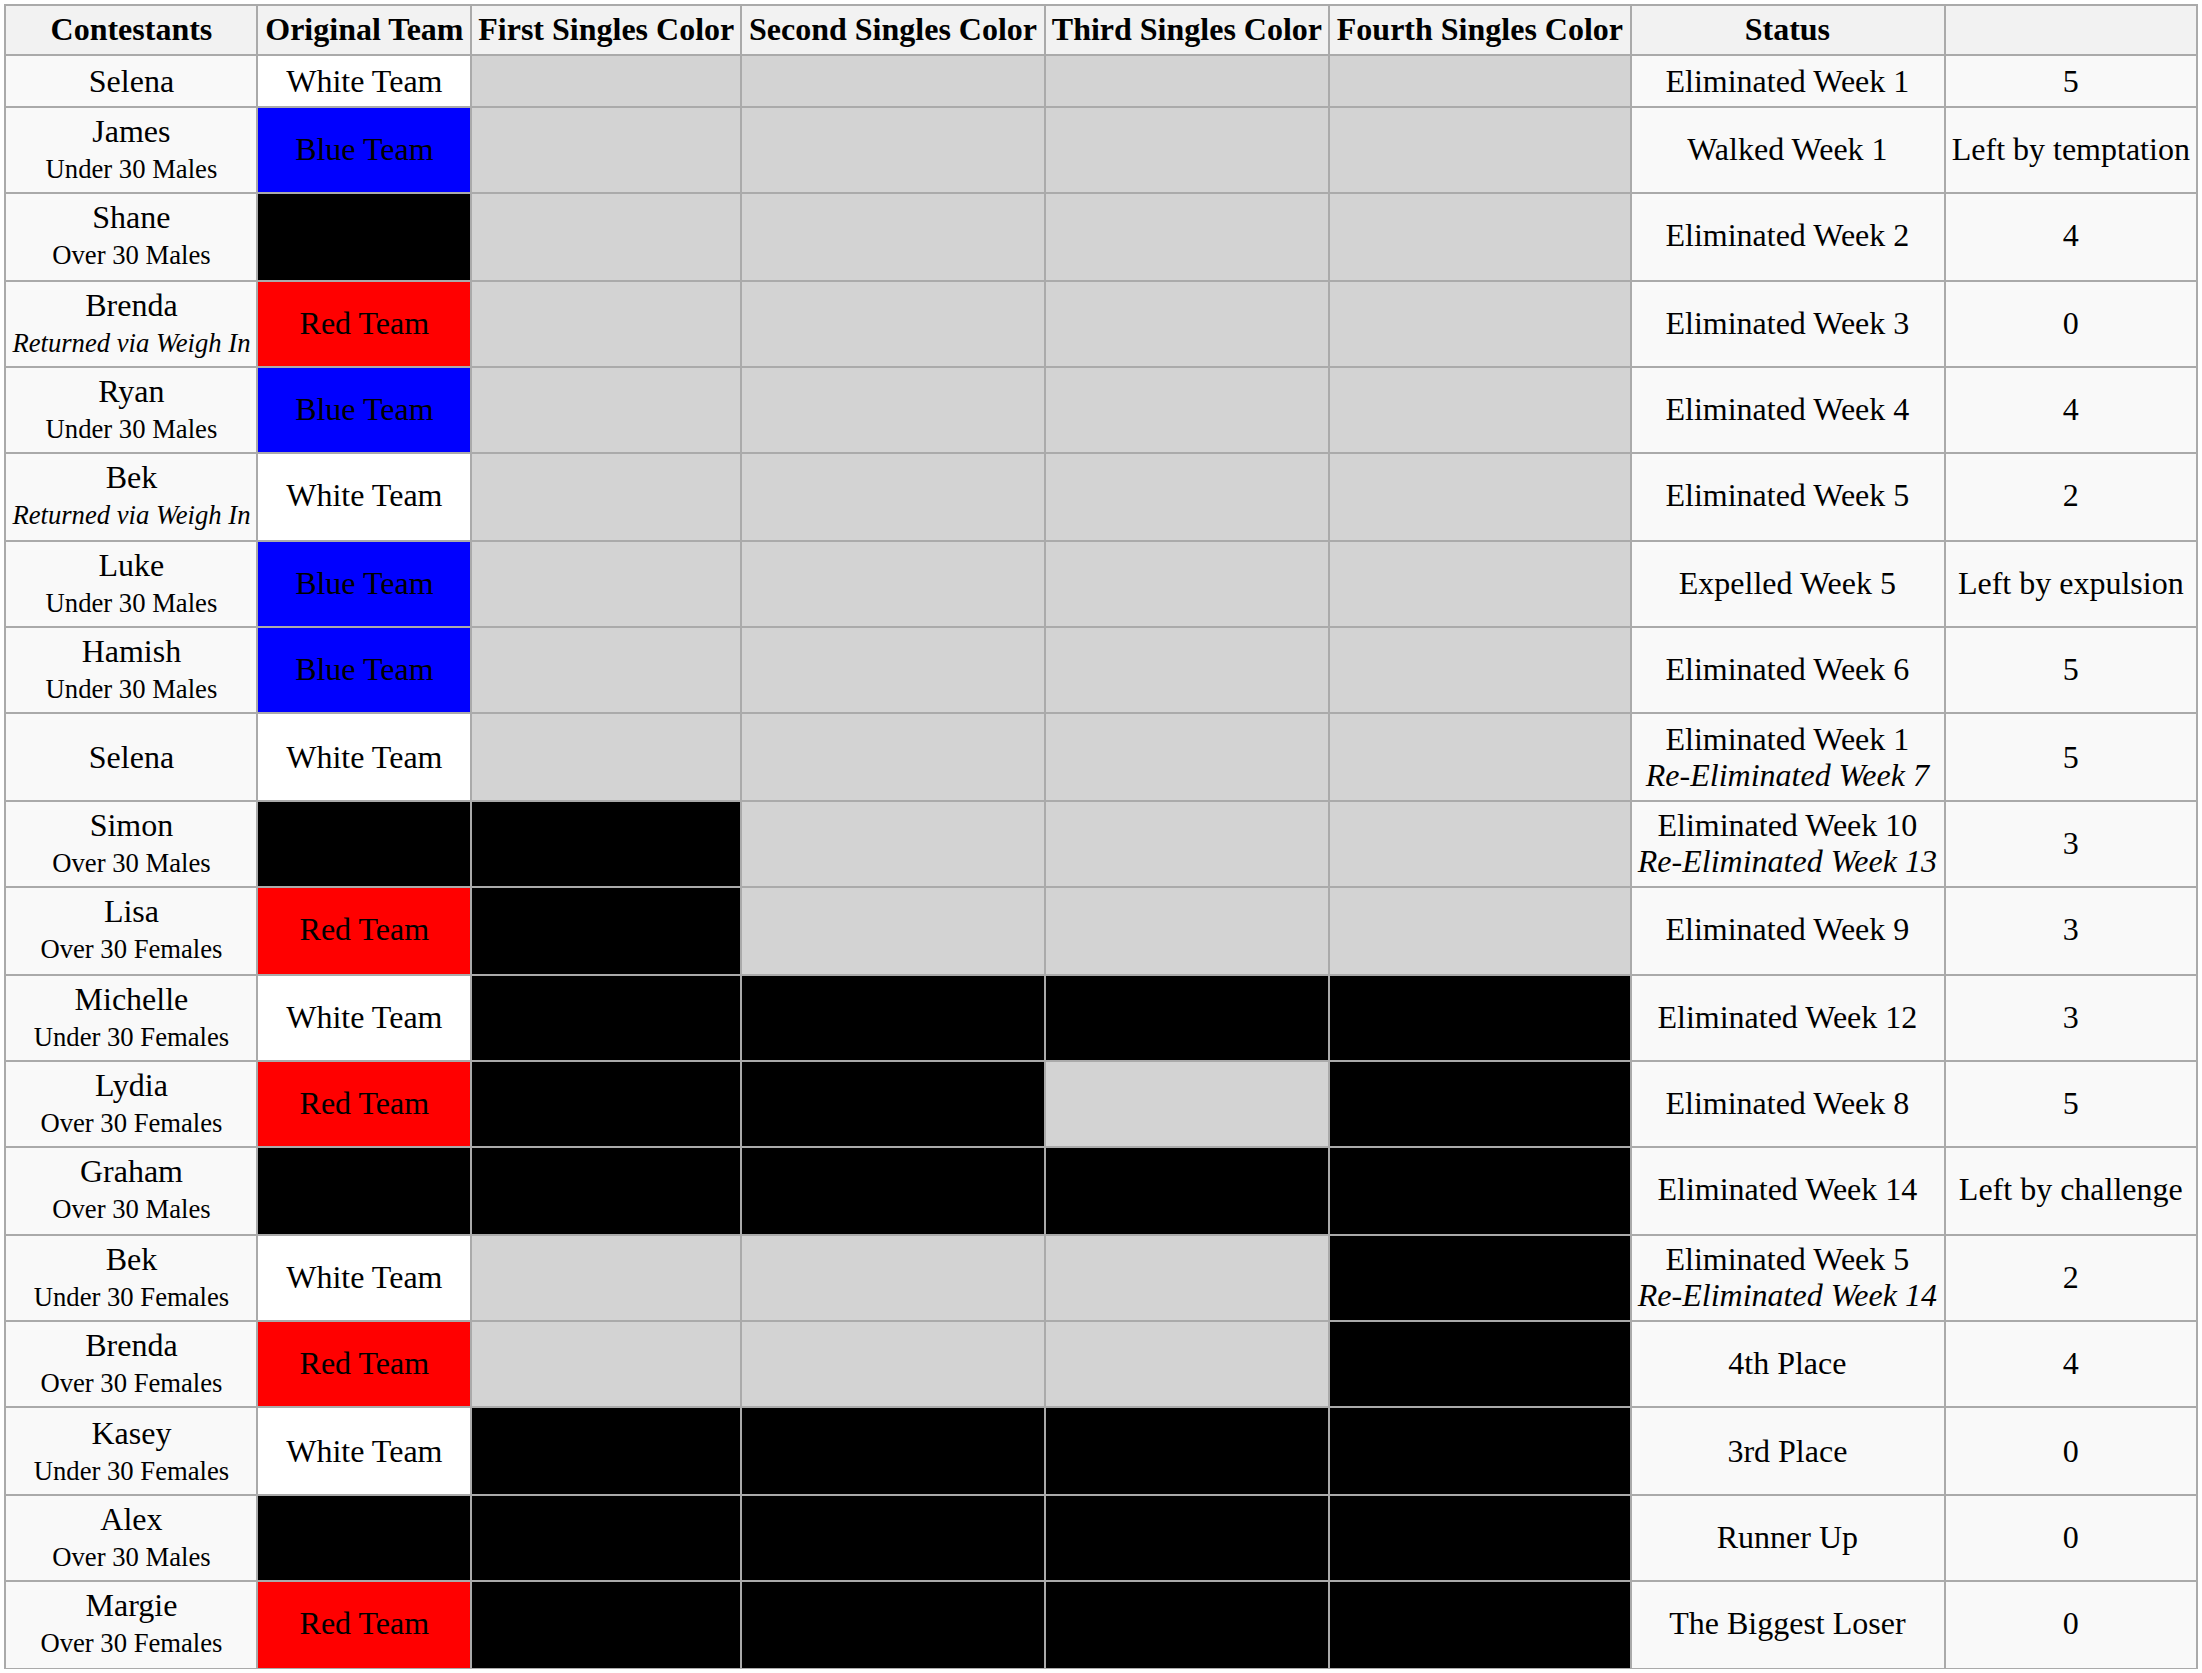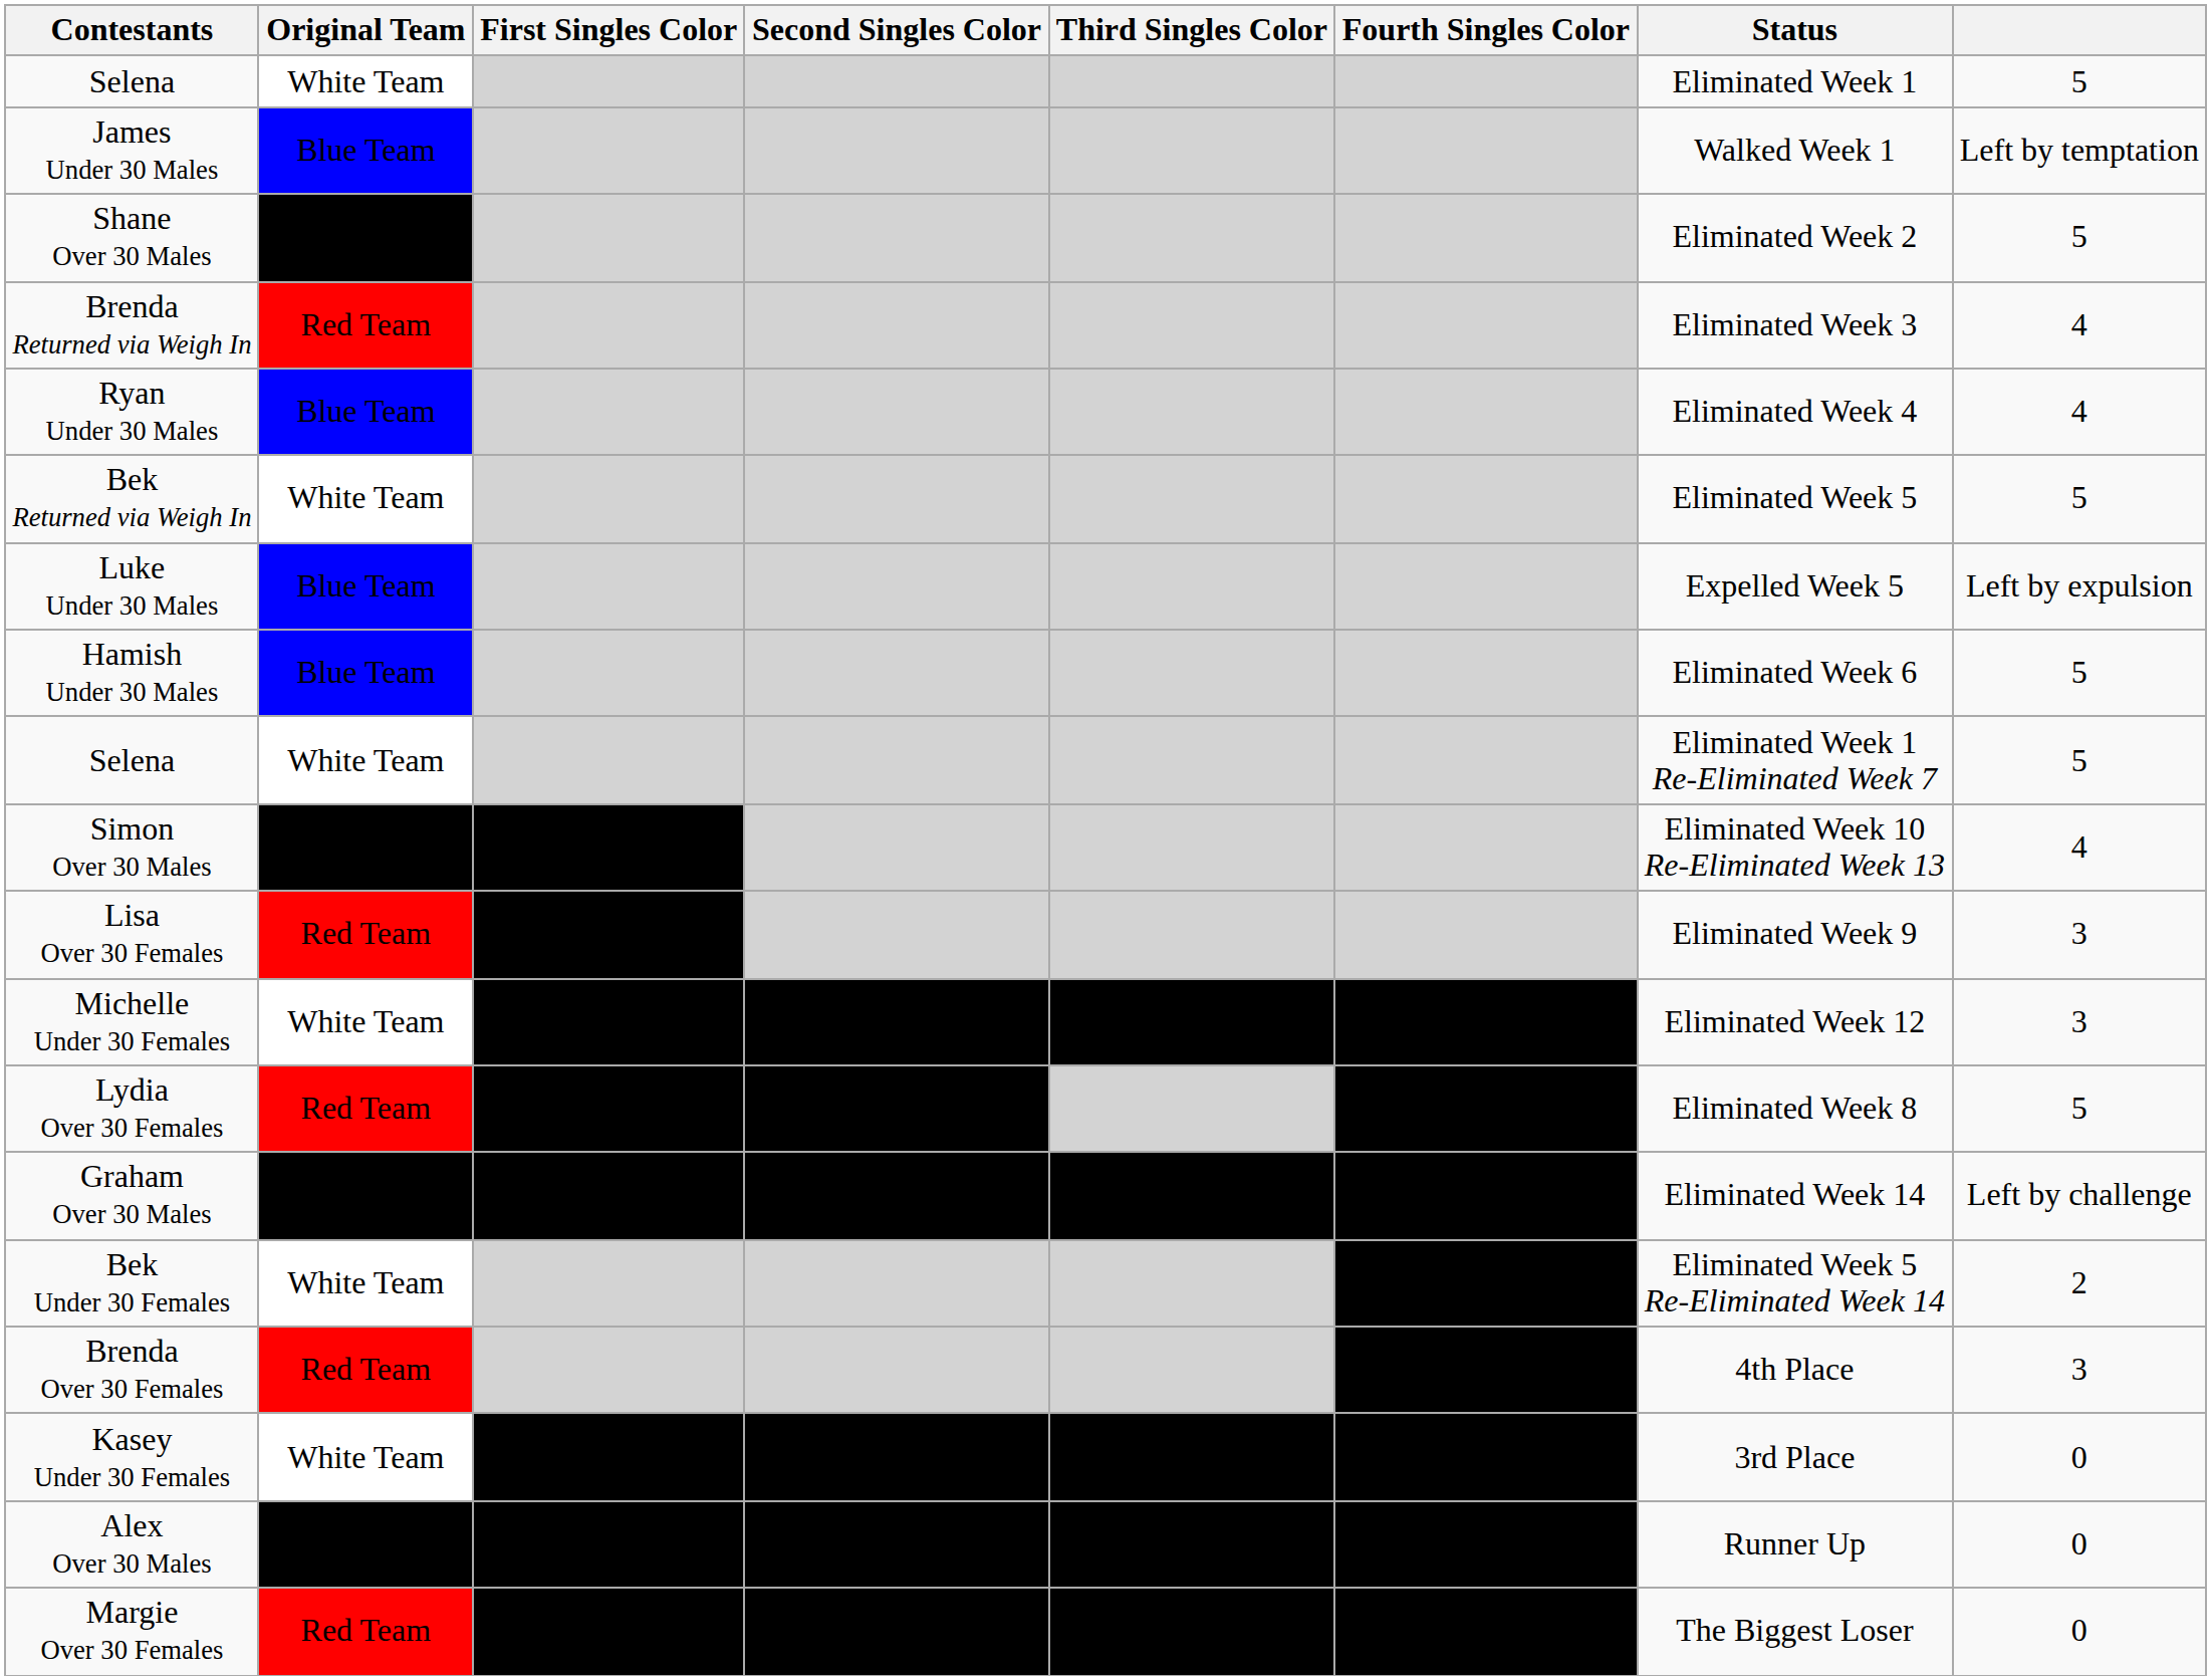Shane Over 30 Males | column 8: 4 -> 5
Brenda Returned via Weigh In | column 8: 0 -> 4
Bek Returned via Weigh In | column 8: 2 -> 5
Simon Over 30 Males | column 8: 3 -> 4
Brenda Over 30 Females | column 8: 4 -> 3
